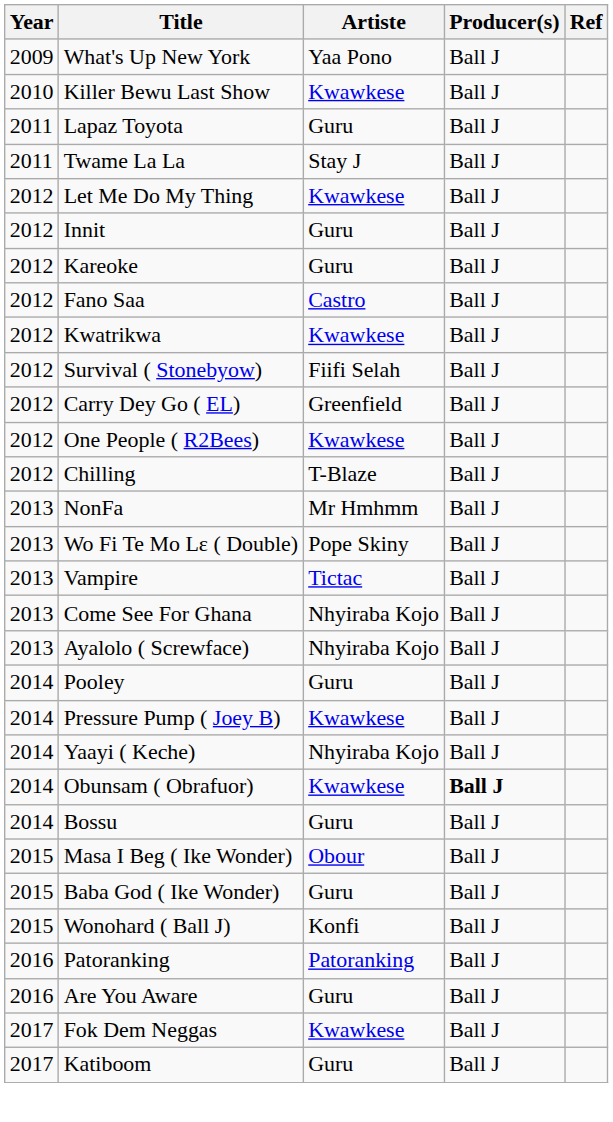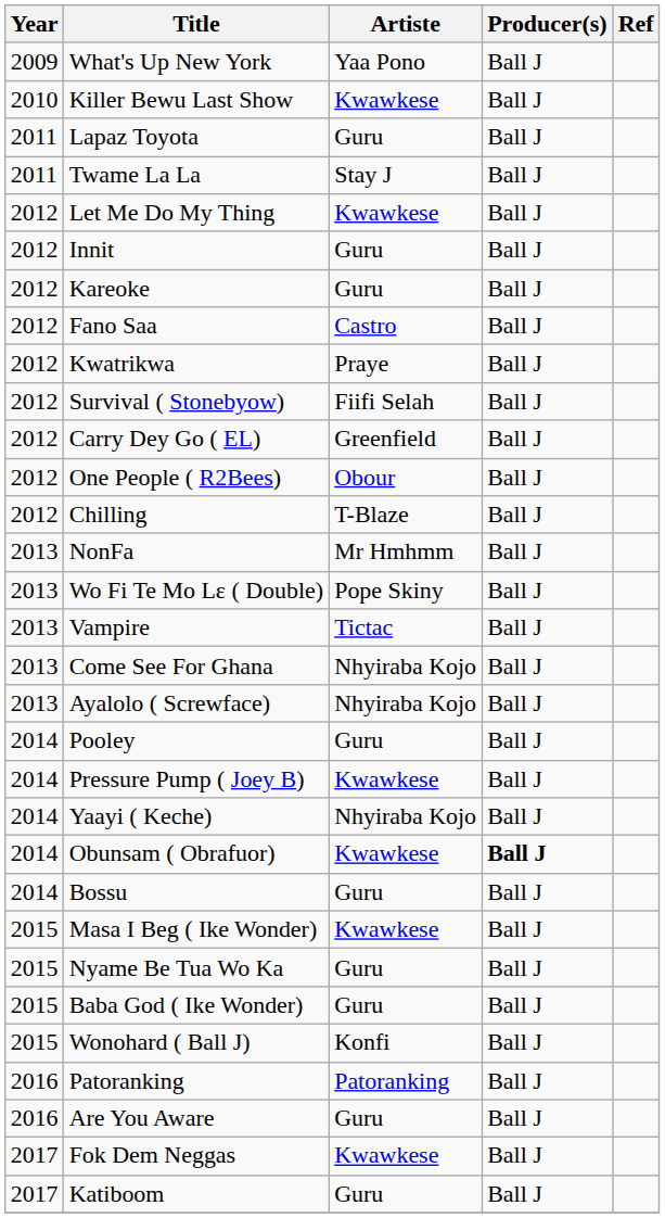Kwatrikwa | Artiste: Kwawkese -> Praye
One People ( R2Bees) | Artiste: Kwawkese -> Obour
Masa I Beg ( Ike Wonder) | Artiste: Obour -> Kwawkese
+ row: 2015 | Nyame Be Tua Wo Ka | Guru | Ball J
